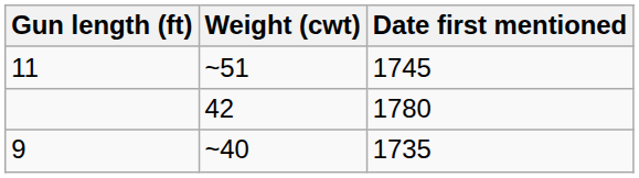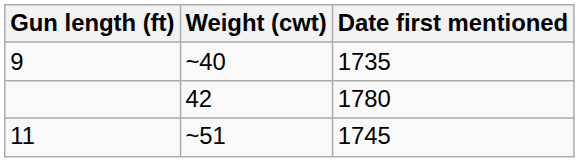rows swapped: 9 <-> 11
